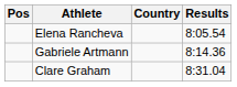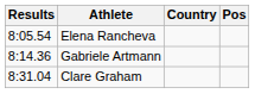columns swapped: Pos <-> Results
